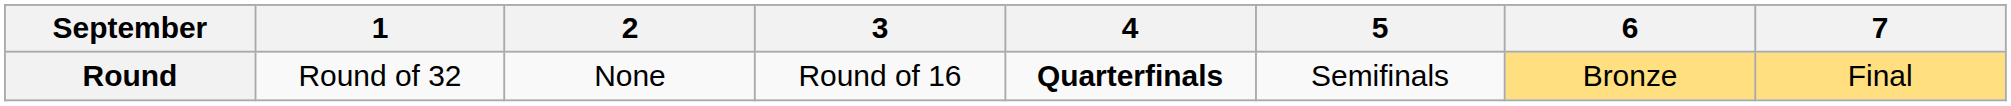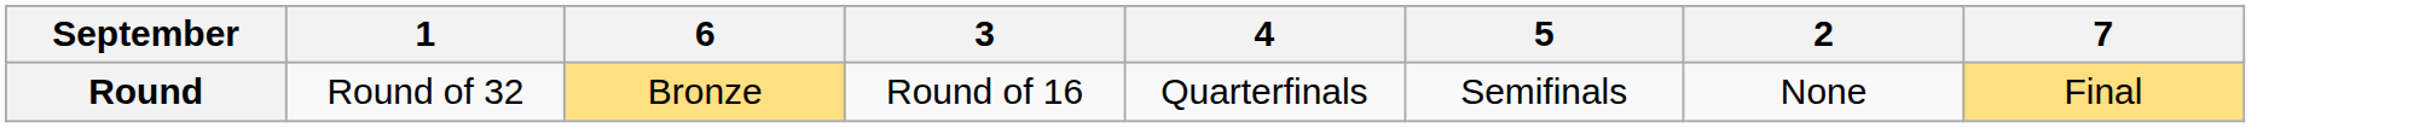columns swapped: 2 <-> 6
Round | 4: bold -> normal
